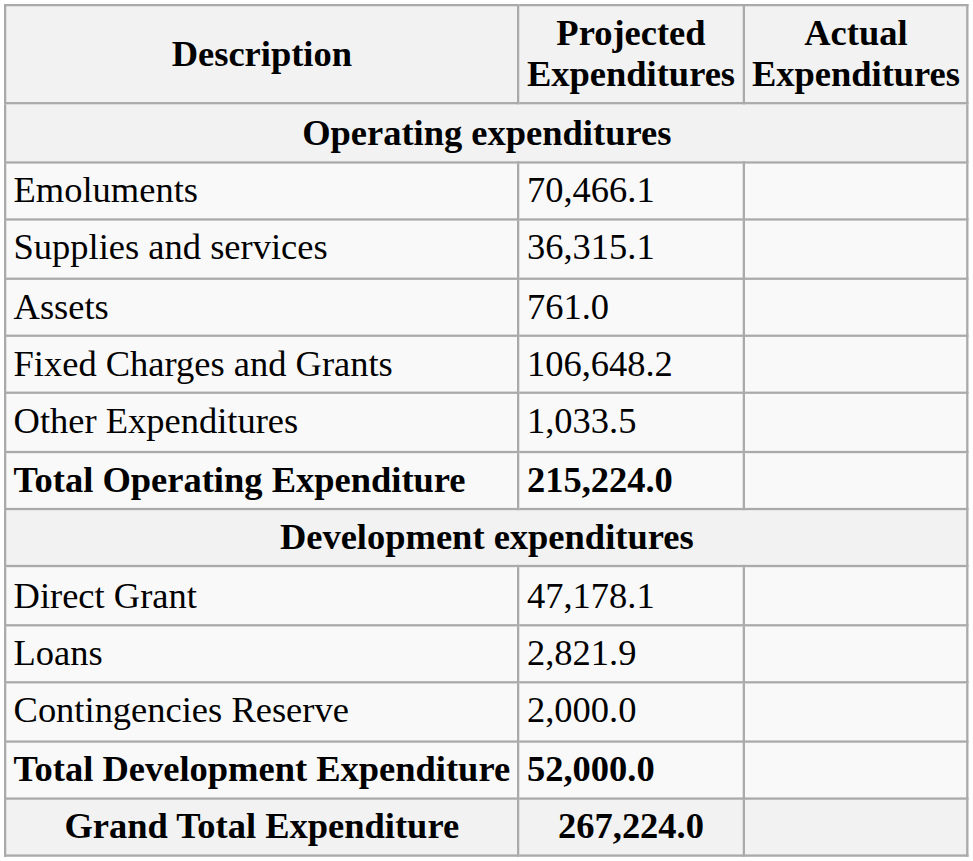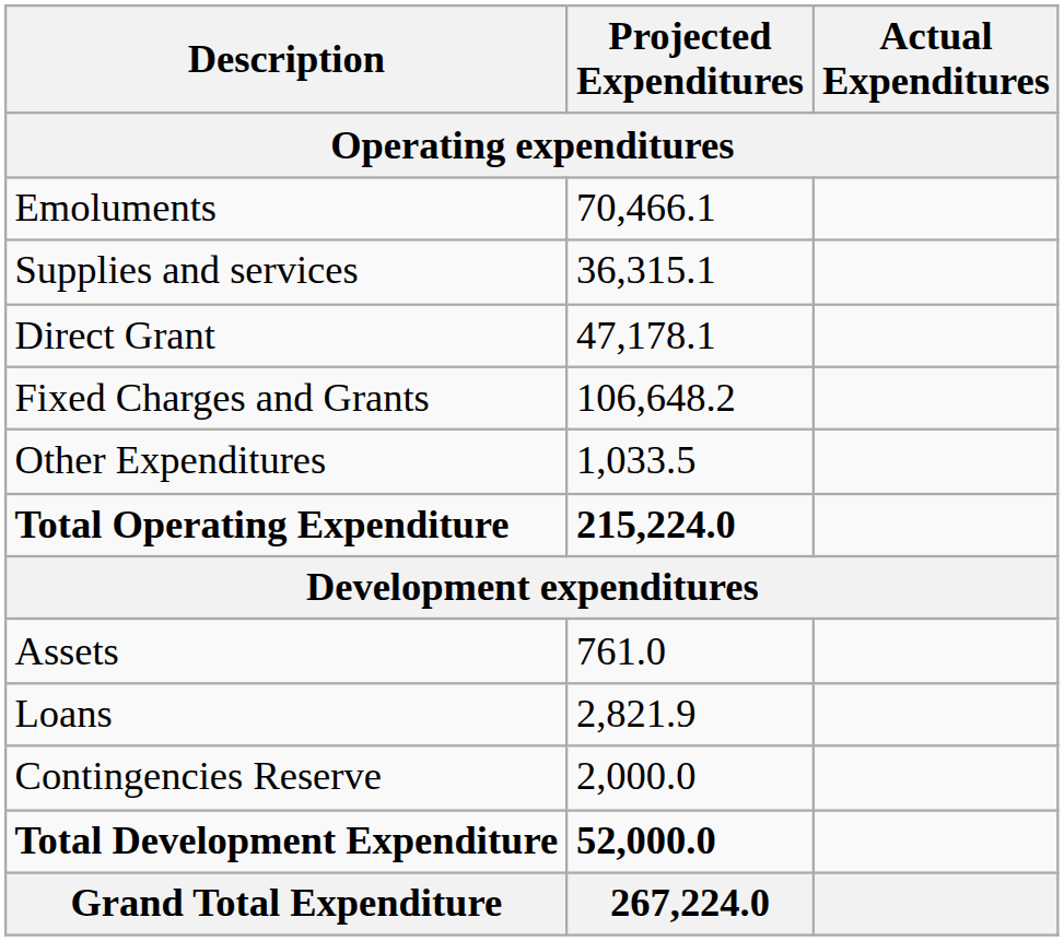rows swapped: Assets <-> Direct Grant
